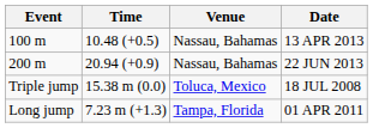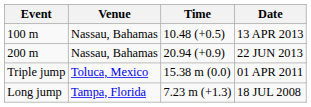columns swapped: Time <-> Venue
Triple jump | Date: 18 JUL 2008 -> 01 APR 2011
Long jump | Date: 01 APR 2011 -> 18 JUL 2008
